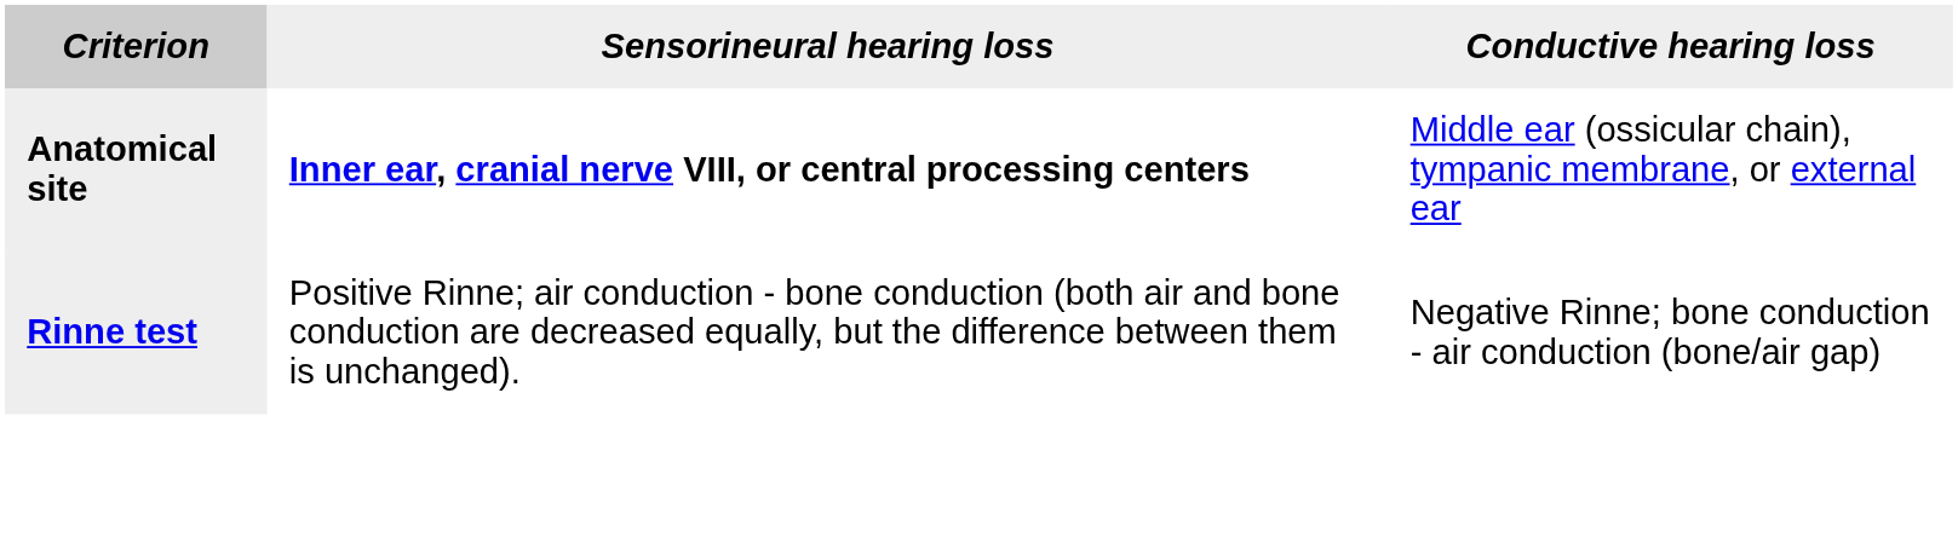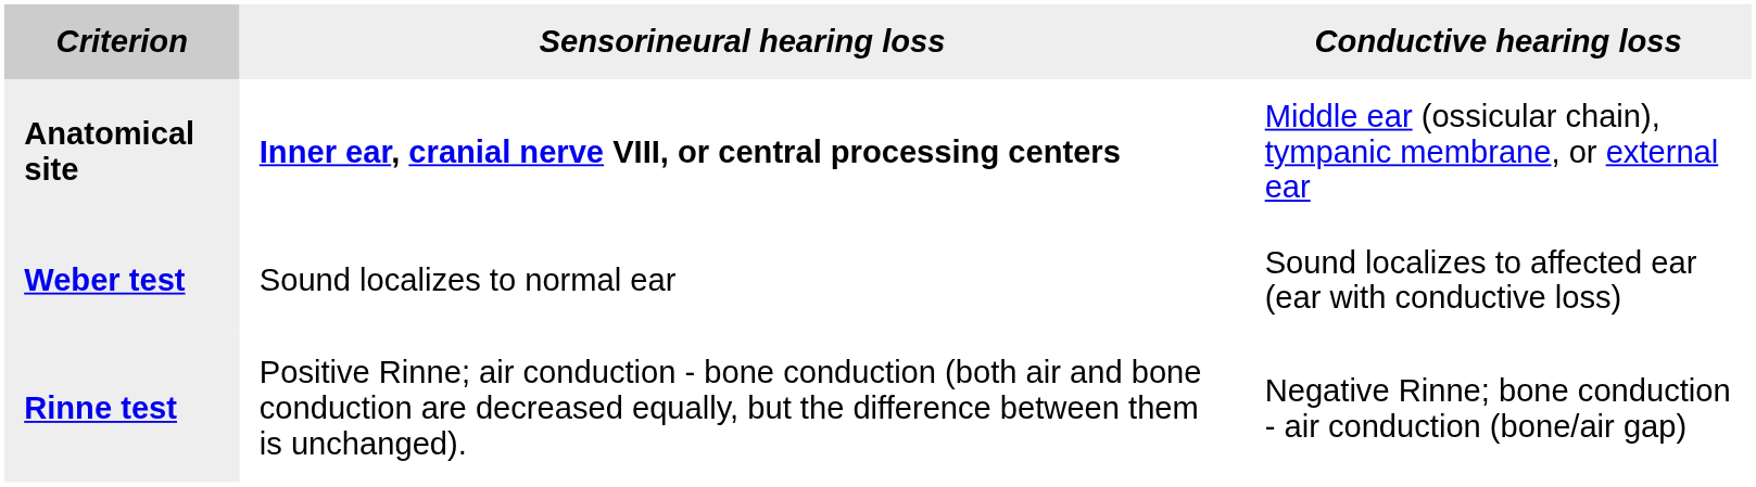+ row: Weber test | Sound localizes to normal ear | Sound localizes to affected ear (ear with conductive loss)
